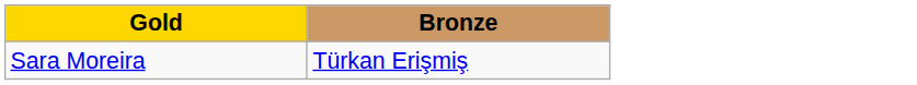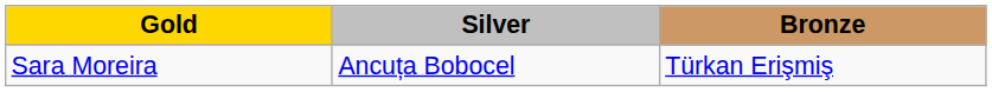+ column: Silver | Ancuța Bobocel
